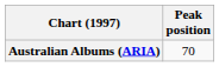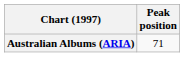Australian Albums (ARIA) | Peak position: 70 -> 71
